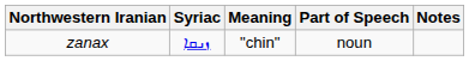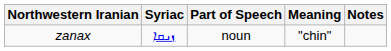columns swapped: Part of Speech <-> Meaning
